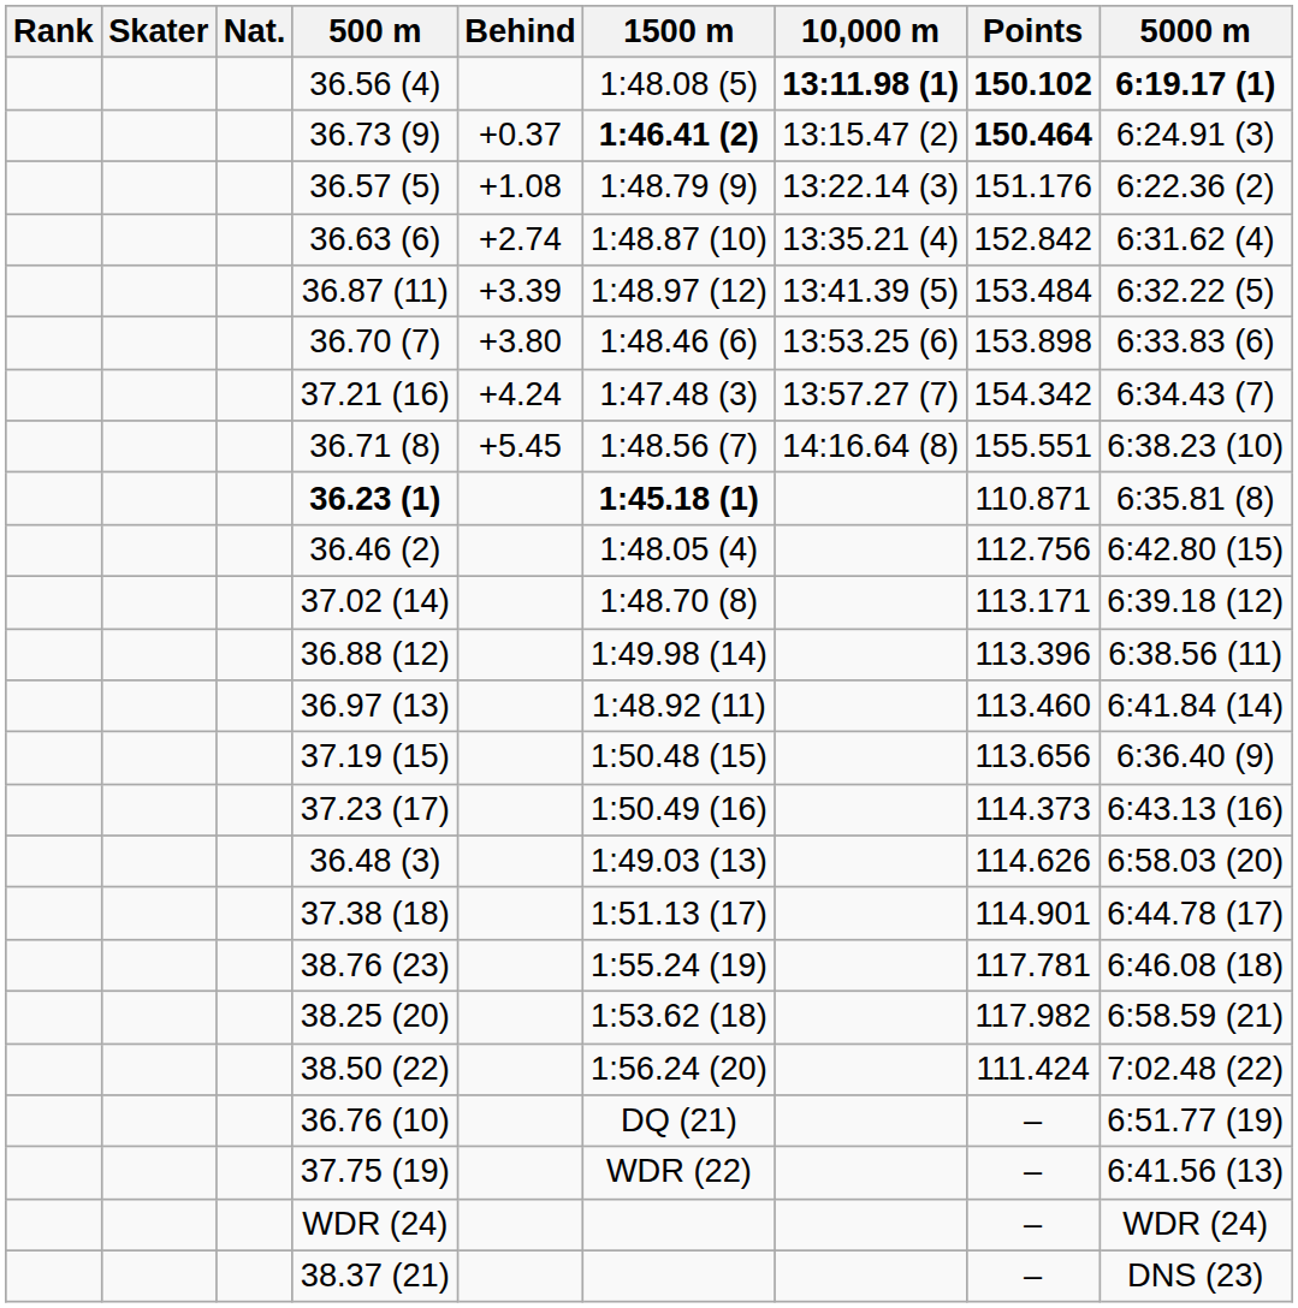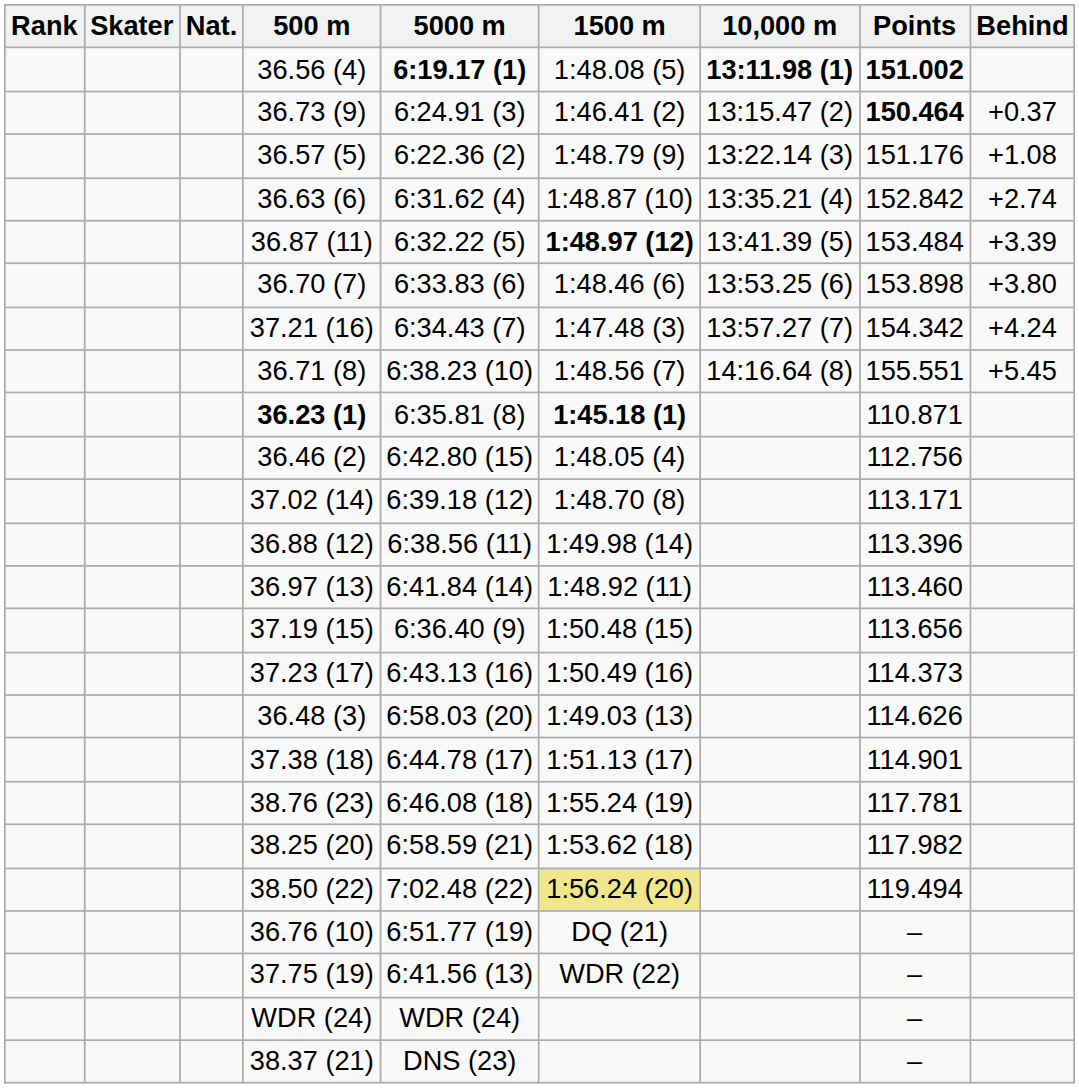columns swapped: 5000 m <-> Behind
36.56 (4) | Points: 150.102 -> 151.002
36.73 (9) | 1500 m: bold -> normal
36.87 (11) | 1500 m: normal -> bold
38.50 (22) | 1500 m: no background -> khaki background
38.50 (22) | Points: 111.424 -> 119.494
